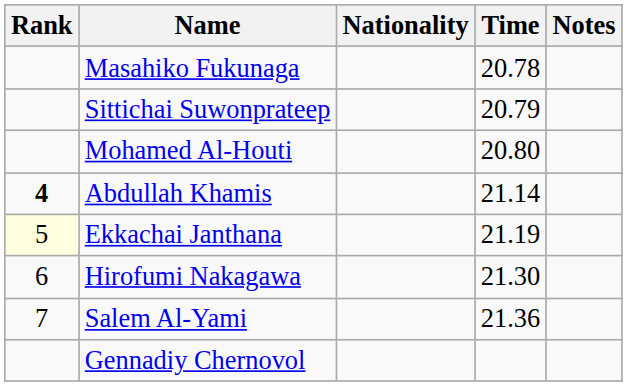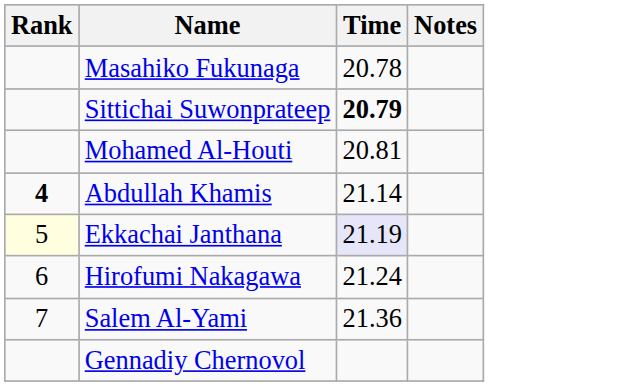- column: Nationality
Sittichai Suwonprateep | Time: normal -> bold
Mohamed Al-Houti | Time: 20.80 -> 20.81
Ekkachai Janthana | Time: no background -> lavender background
Hirofumi Nakagawa | Time: 21.30 -> 21.24
